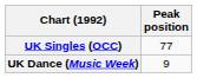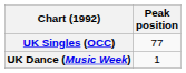UK Dance (Music Week) | Peak position: 9 -> 1
